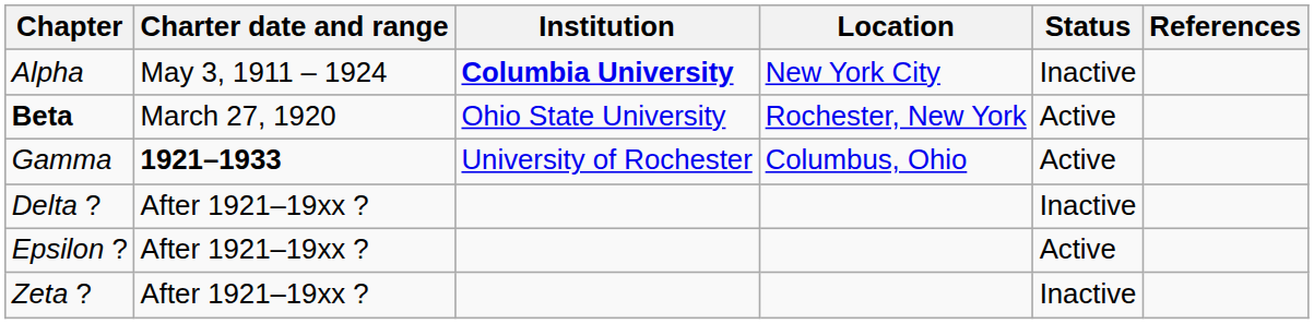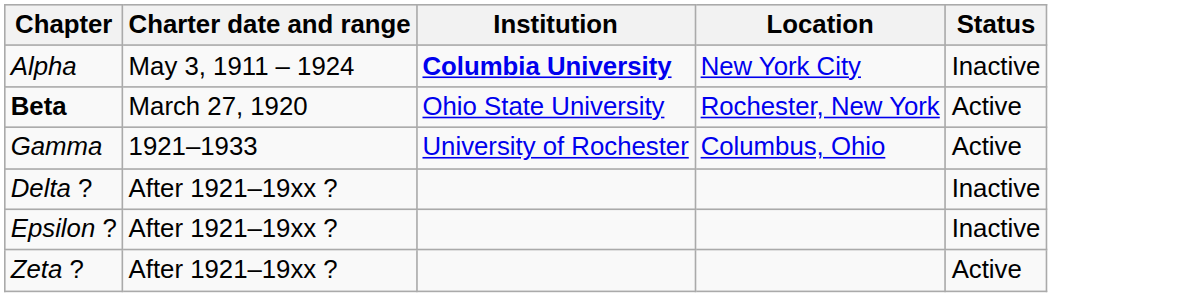- column: References
Gamma | Charter date and range: bold -> normal
Epsilon ? | Status: Active -> Inactive
Zeta ? | Status: Inactive -> Active
